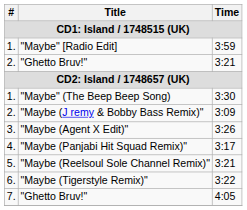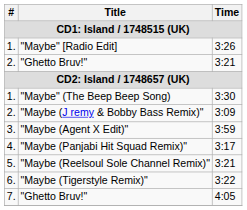"Maybe" [Radio Edit] | Time: 3:59 -> 3:26
"Maybe (Agent X Edit)" | Time: 3:26 -> 3:59
